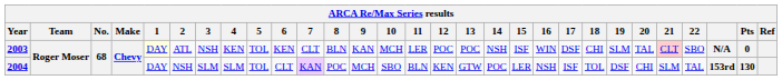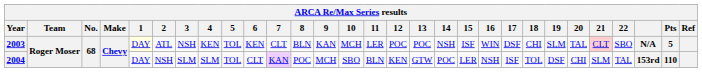2003 | Pts: 0 -> 5
2004 | Pts: 130 -> 110
